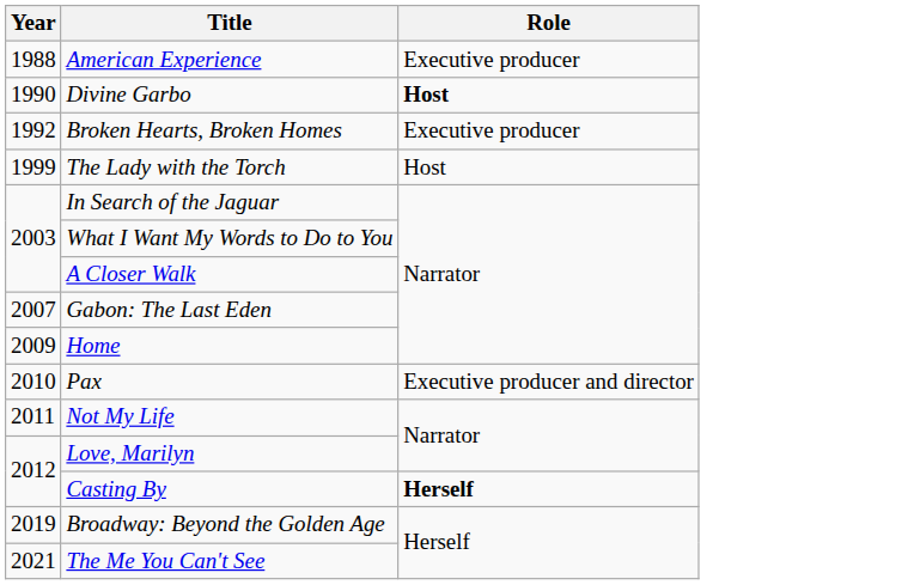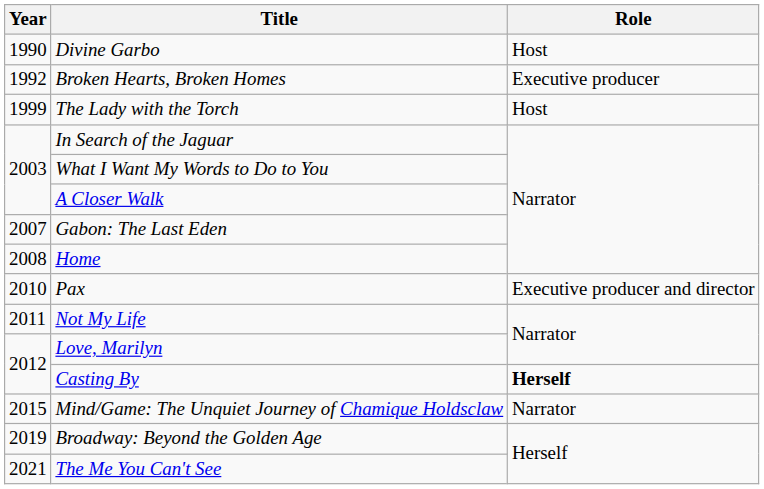- row: 1988 | American Experience | Executive producer
Divine Garbo | Role: bold -> normal
Home | Year: 2009 -> 2008
+ row: 2015 | Mind/Game: The Unquiet Journey of Chamique Holdsclaw | Narrator
